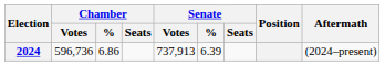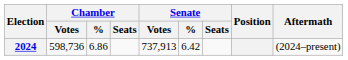2024 | Chamber / Votes: 596,736 -> 598,736
2024 | Senate / %: 6.39 -> 6.42
